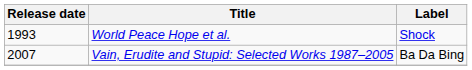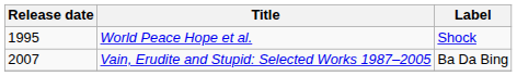World Peace Hope et al. | Release date: 1993 -> 1995
